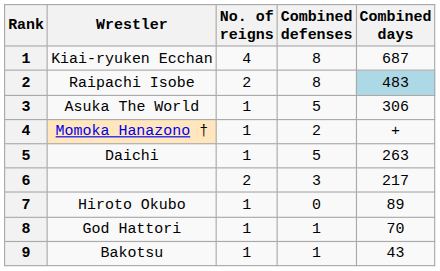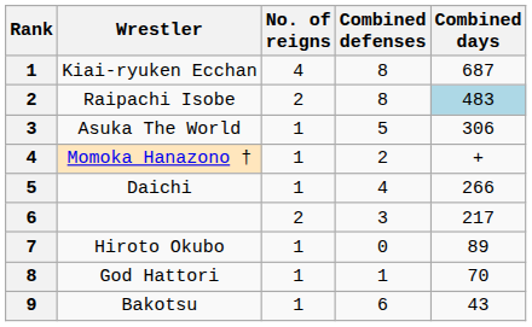Daichi | Combined defenses: 5 -> 4
Daichi | Combined days: 263 -> 266
Bakotsu | Combined defenses: 1 -> 6
